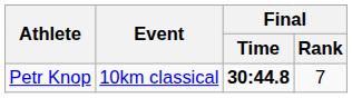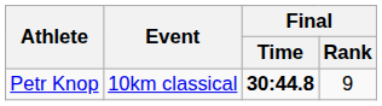Petr Knop | Final / Rank: 7 -> 9
